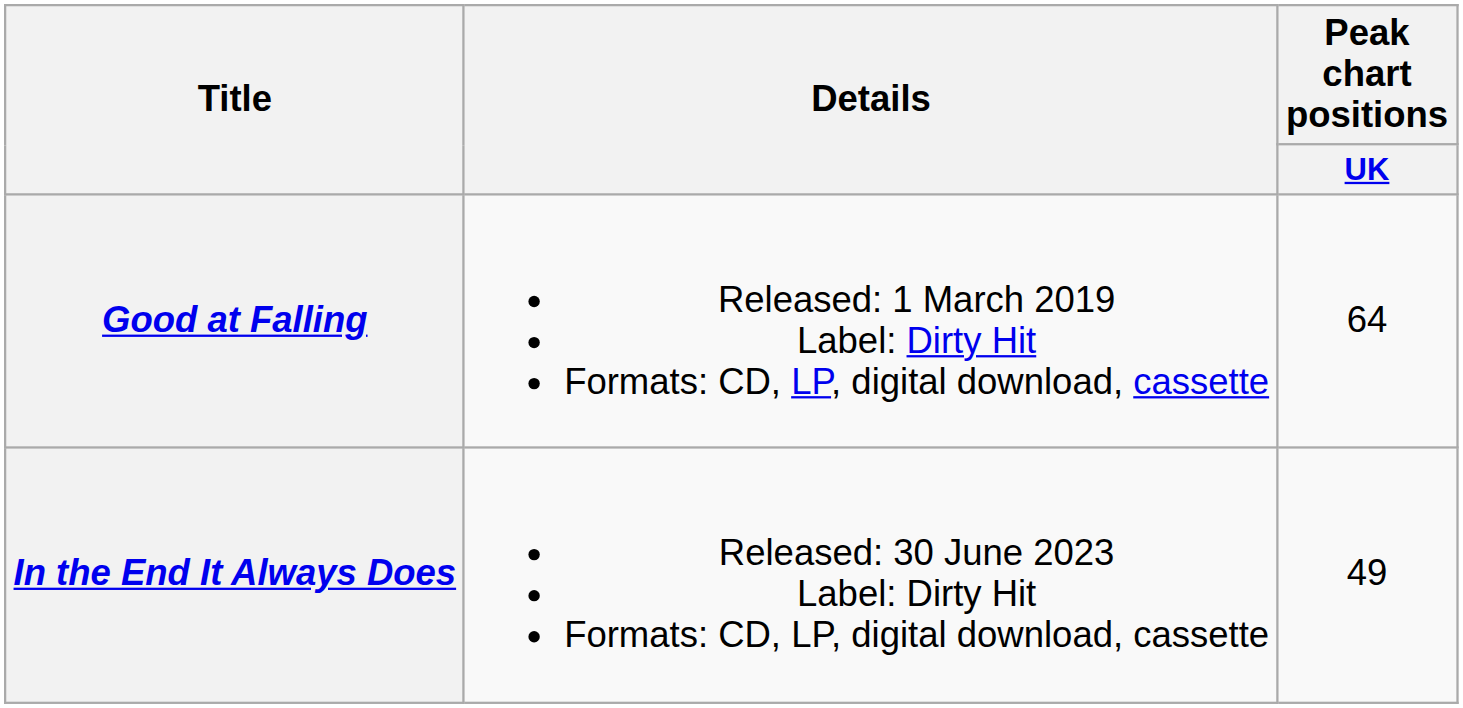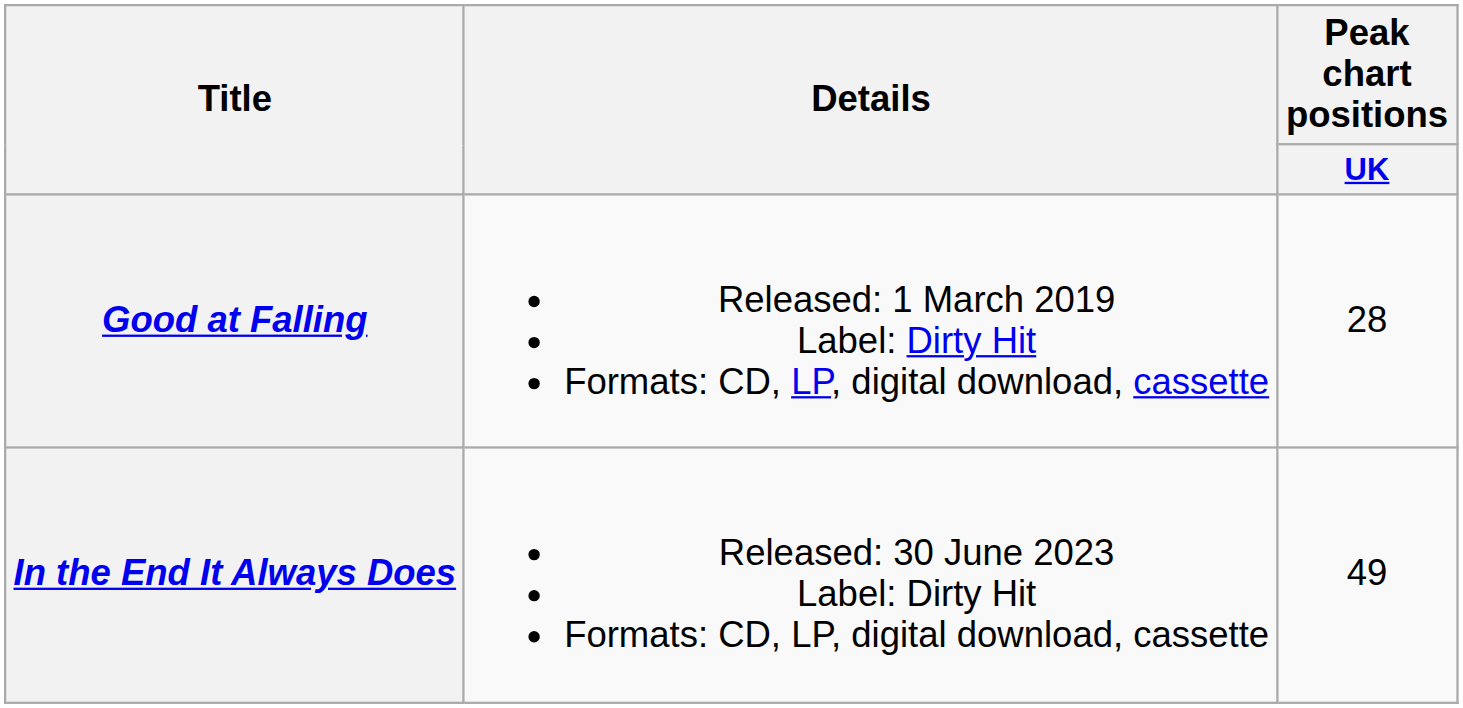Good at Falling | Peak chart positions / UK: 64 -> 28
